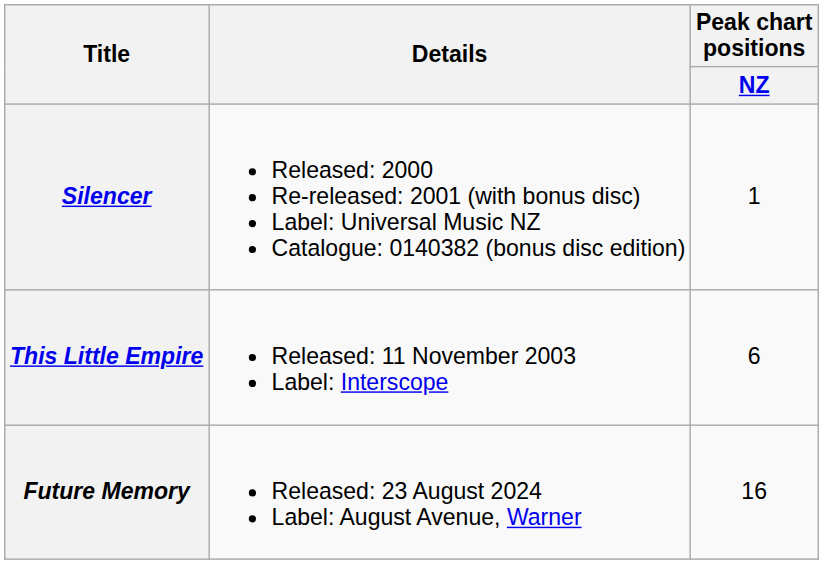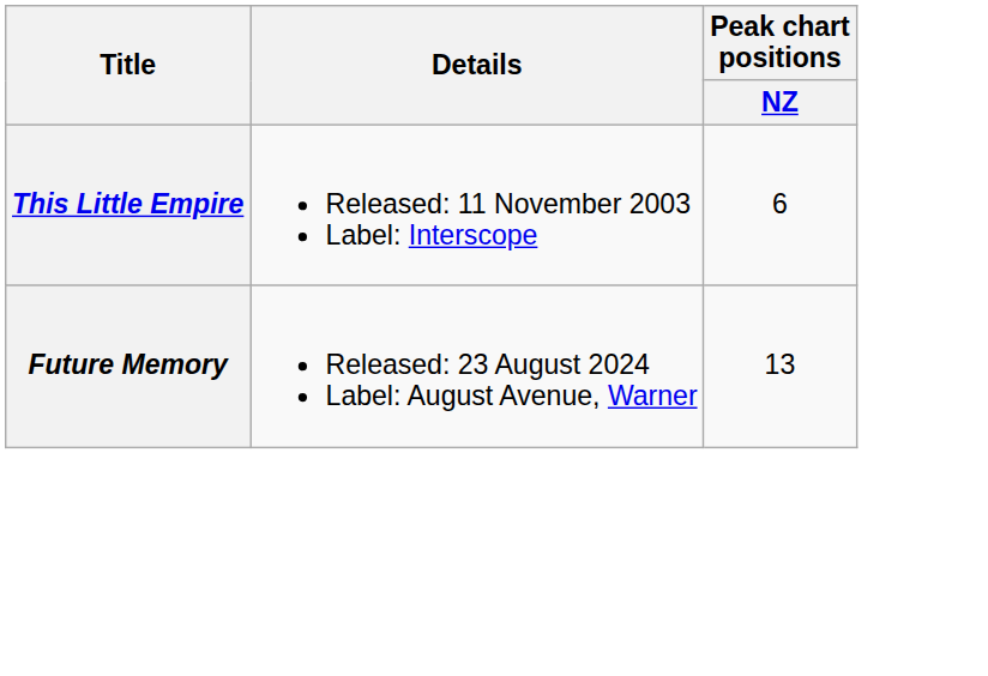- row: Silencer | Released: 2000 Re-released: 2001 (with bonus disc) Label: Universal Music NZ Catalogue: 0140382 (bonus disc edition) | 1
Future Memory | Peak chart positions / NZ: 16 -> 13
